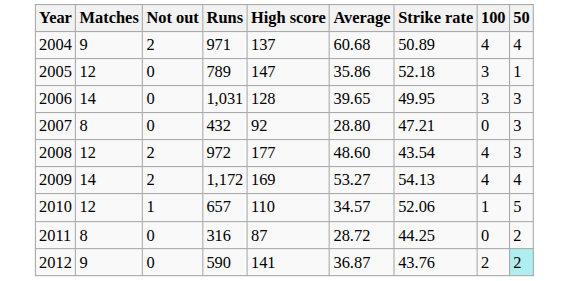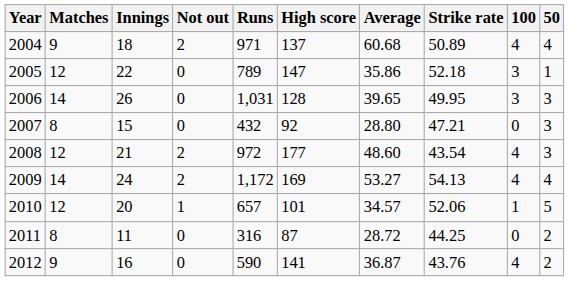+ column: Innings | 18 | 22 | 26 | 15 | 21 | 24 | 20 | 11 | 16
2010 | High score: 110 -> 101
2012 | 100: 2 -> 4
2012 | 50: paleturquoise background -> no background
